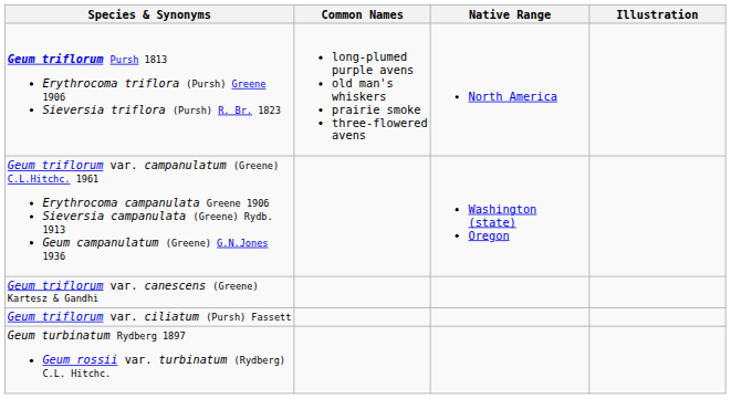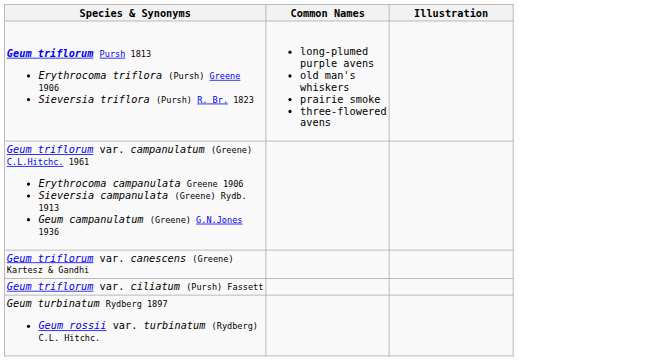- column: Native Range | North America | Washington (state) Oregon
